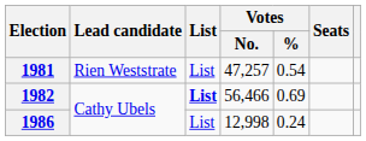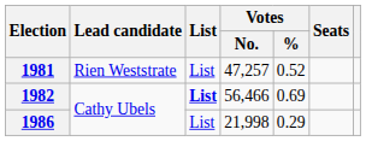1981 | Votes / %: 0.54 -> 0.52
1986 | Votes / No.: 12,998 -> 21,998
1986 | Votes / %: 0.24 -> 0.29
